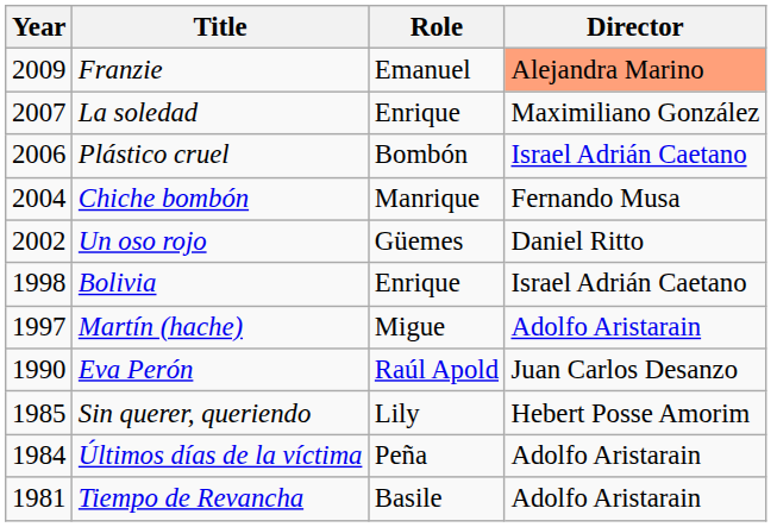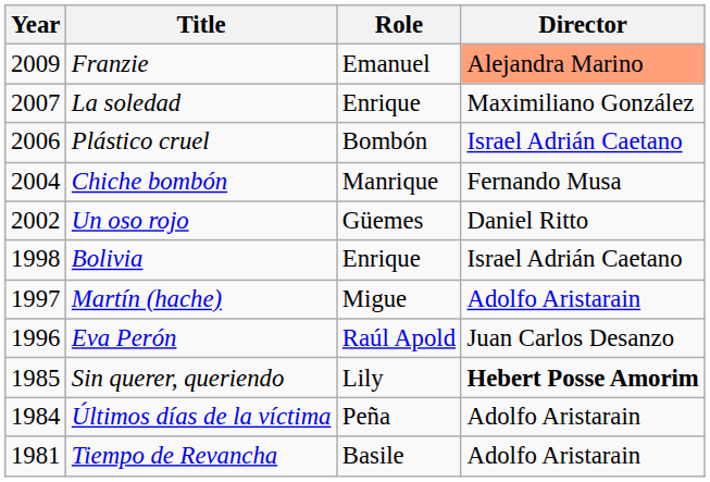Eva Perón | Year: 1990 -> 1996
Sin querer, queriendo | Director: normal -> bold
